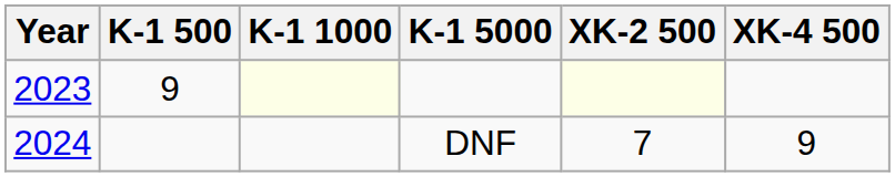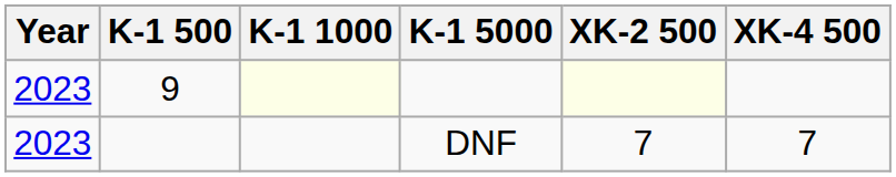DNF | Year: 2024 -> 2023
DNF | XK-4 500: 9 -> 7
